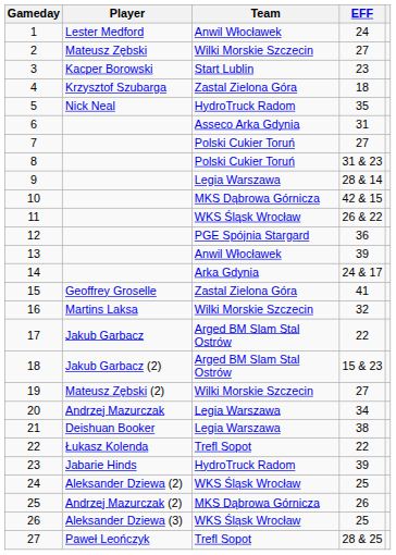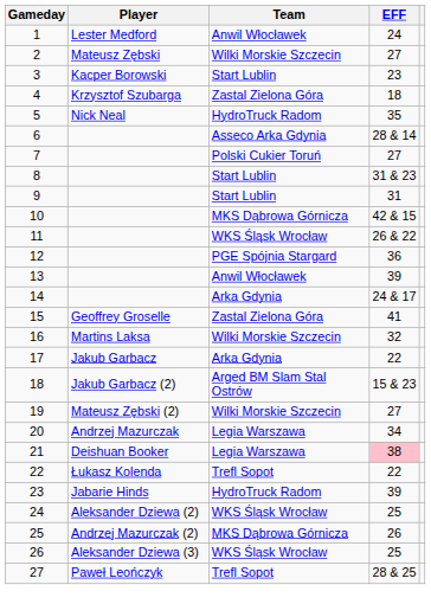6 | EFF: 31 -> 28 & 14
8 | Team: Polski Cukier Toruń -> Start Lublin
9 | Team: Legia Warszawa -> Start Lublin
9 | EFF: 28 & 14 -> 31
17 | Team: Arged BM Slam Stal Ostrów -> Arka Gdynia
21 | EFF: no background -> pink background
